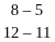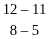rows swapped: 8 – 5 <-> 12 – 11
